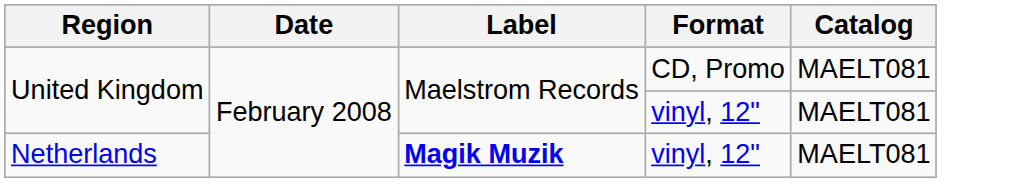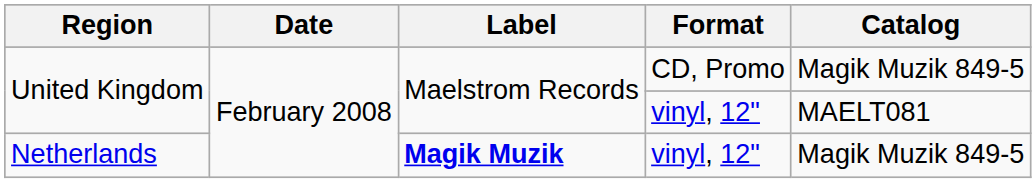United Kingdom / CD, Promo | Catalog: MAELT081 -> Magik Muzik 849-5
Netherlands | Catalog: MAELT081 -> Magik Muzik 849-5
